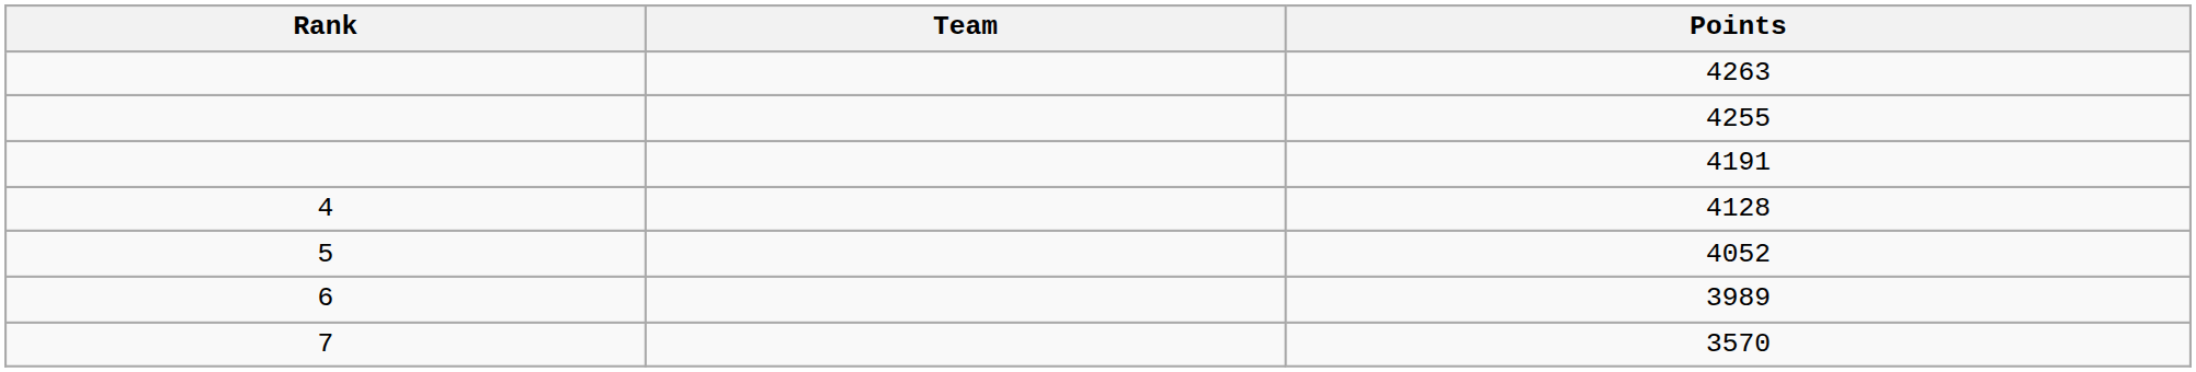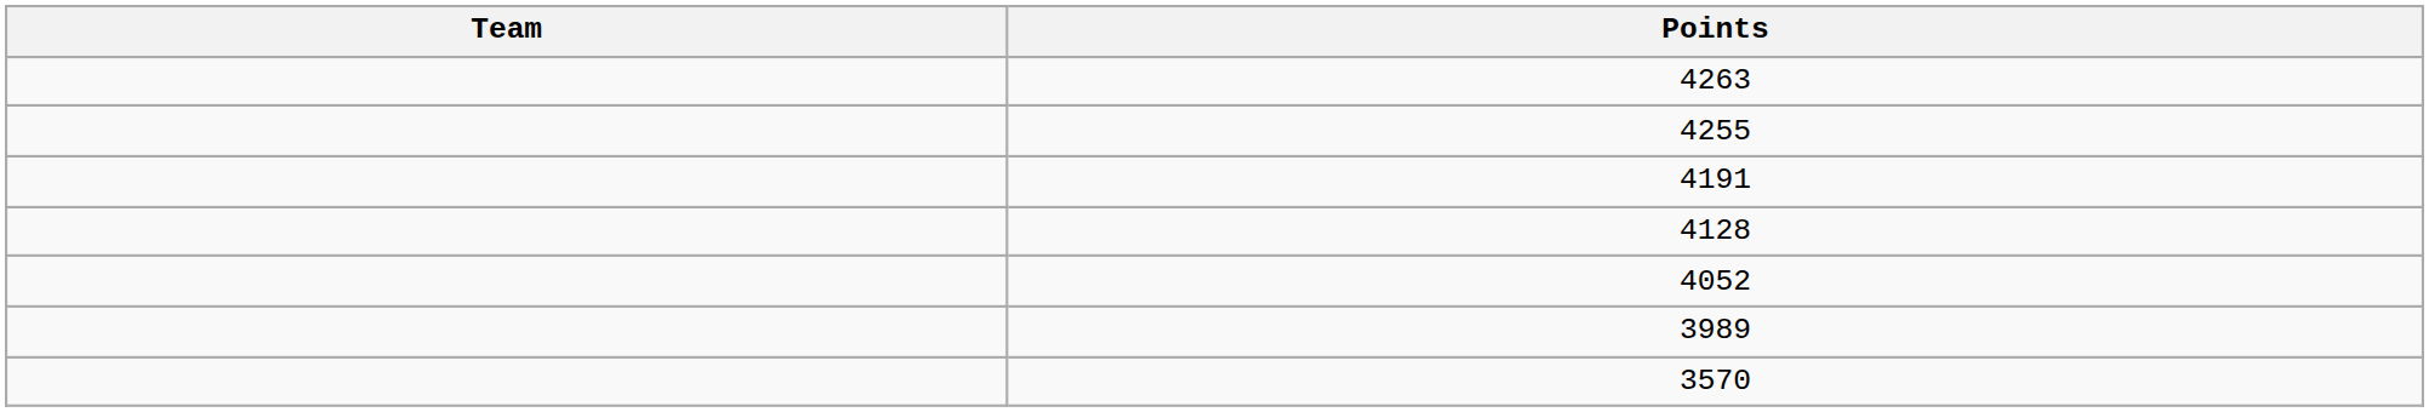- column: Rank | 4 | 5 | 6 | 7
